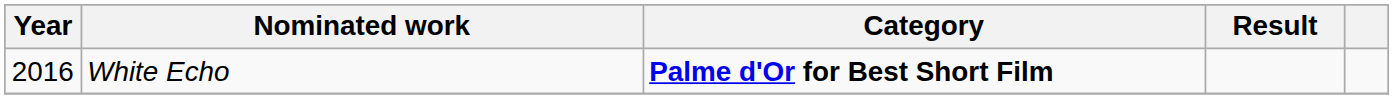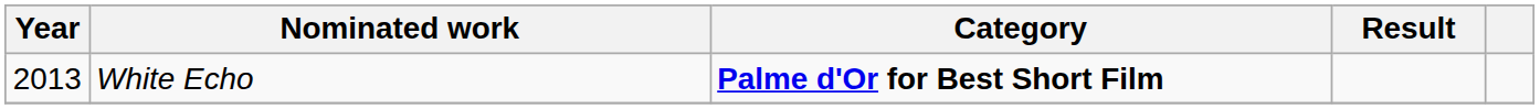White Echo | Year: 2016 -> 2013
